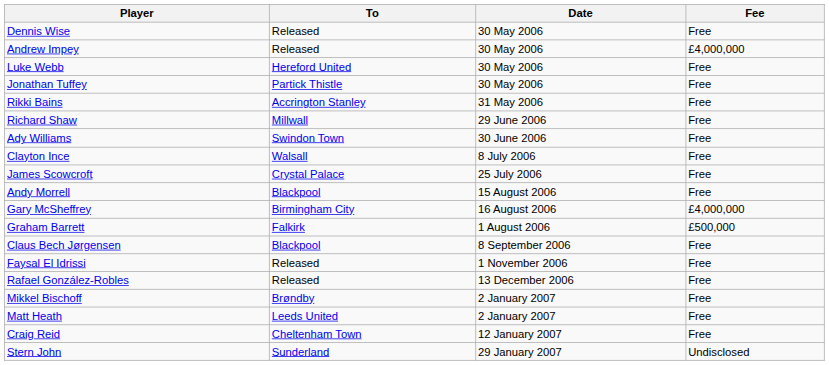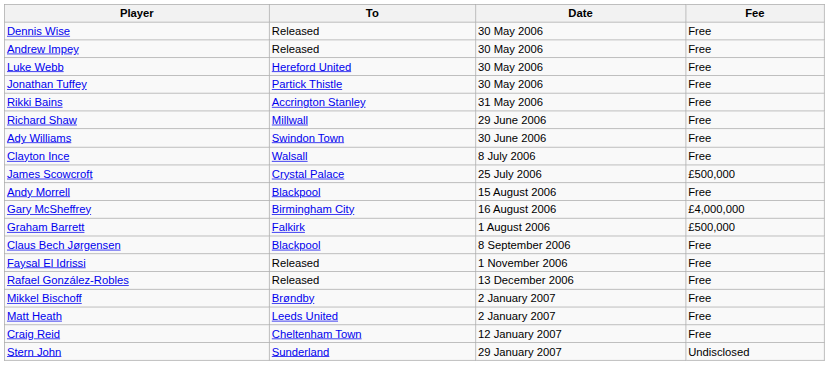Andrew Impey | Fee: £4,000,000 -> Free
James Scowcroft | Fee: Free -> £500,000
